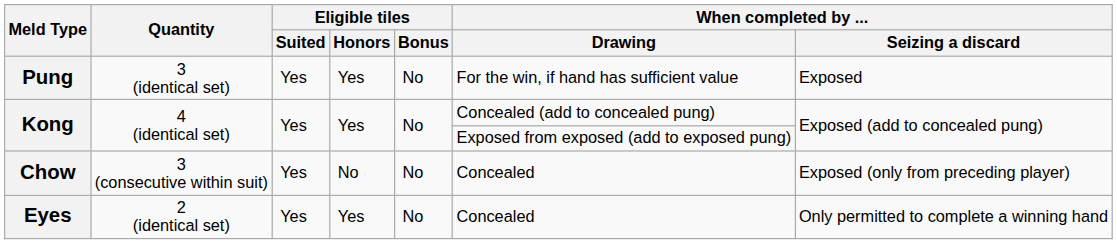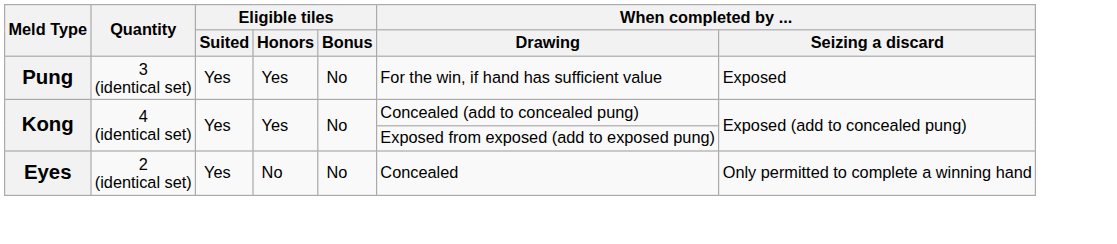- row: Chow | 3 (consecutive within suit) | Yes | No | No | Concealed | Exposed (only from preceding player)
Eyes | Eligible tiles / Honors: Yes -> No
